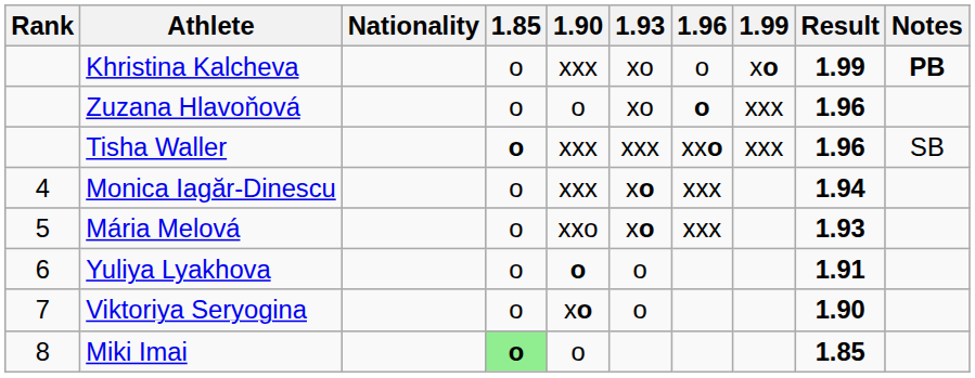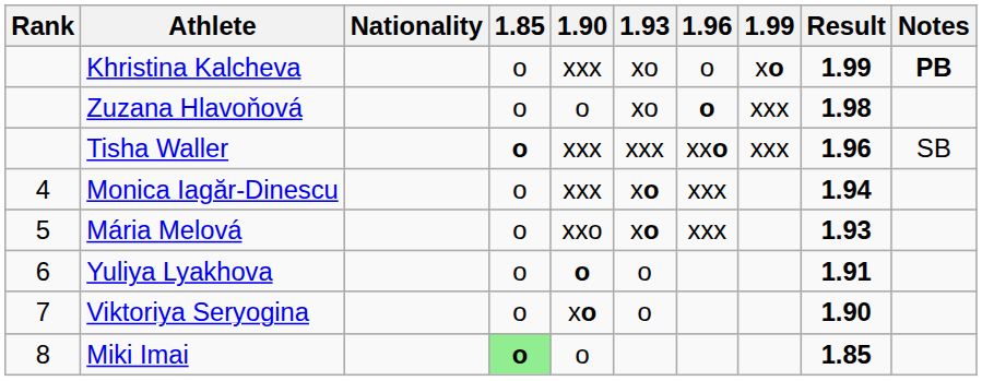Zuzana Hlavoňová | Result: 1.96 -> 1.98
